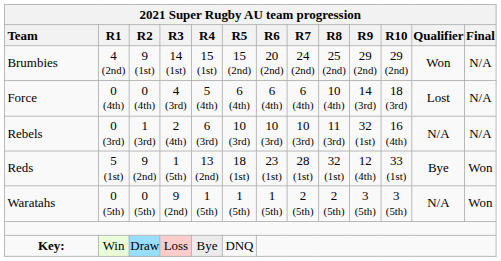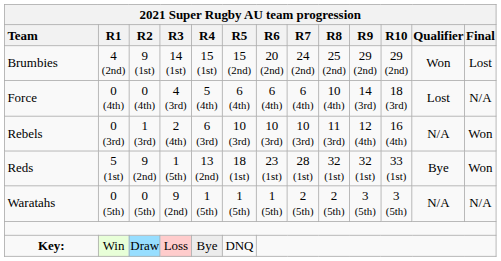Brumbies | Final: N/A -> Lost
Rebels | R9: 32 (1st) -> 12 (4th)
Rebels | Final: N/A -> Won
Reds | R9: 12 (4th) -> 32 (1st)
Waratahs | Final: Won -> N/A
